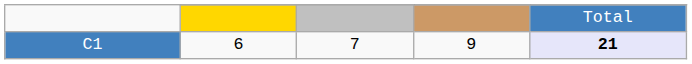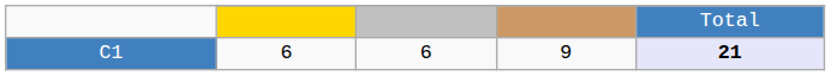C1 | column 3: 7 -> 6
